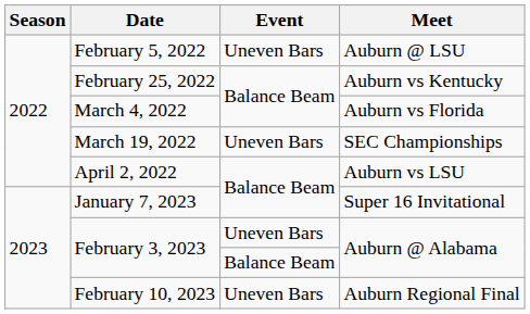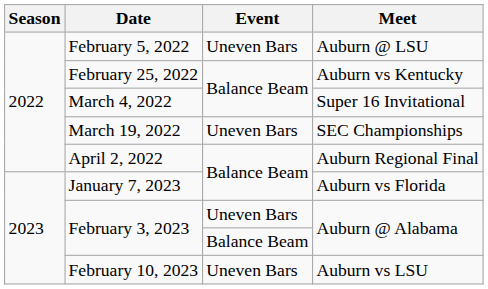March 4, 2022 | Meet: Auburn vs Florida -> Super 16 Invitational
April 2, 2022 | Meet: Auburn vs LSU -> Auburn Regional Final
January 7, 2023 | Meet: Super 16 Invitational -> Auburn vs Florida
February 10, 2023 | Meet: Auburn Regional Final -> Auburn vs LSU
